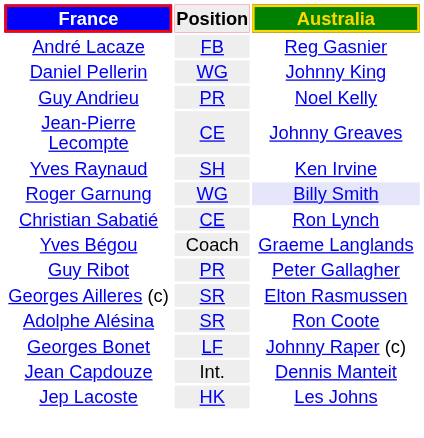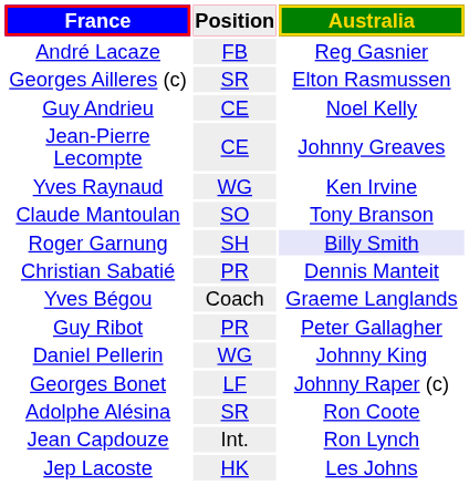rows swapped: Daniel Pellerin <-> Georges Ailleres (c)
Guy Andrieu | Position: PR -> CE
Yves Raynaud | Position: SH -> WG
+ row: Claude Mantoulan | SO | Tony Branson
Roger Garnung | Position: WG -> SH
Christian Sabatié | Position: CE -> PR
Christian Sabatié | Australia: Ron Lynch -> Dennis Manteit
rows swapped: Adolphe Alésina <-> Georges Bonet
Jean Capdouze | Australia: Dennis Manteit -> Ron Lynch
